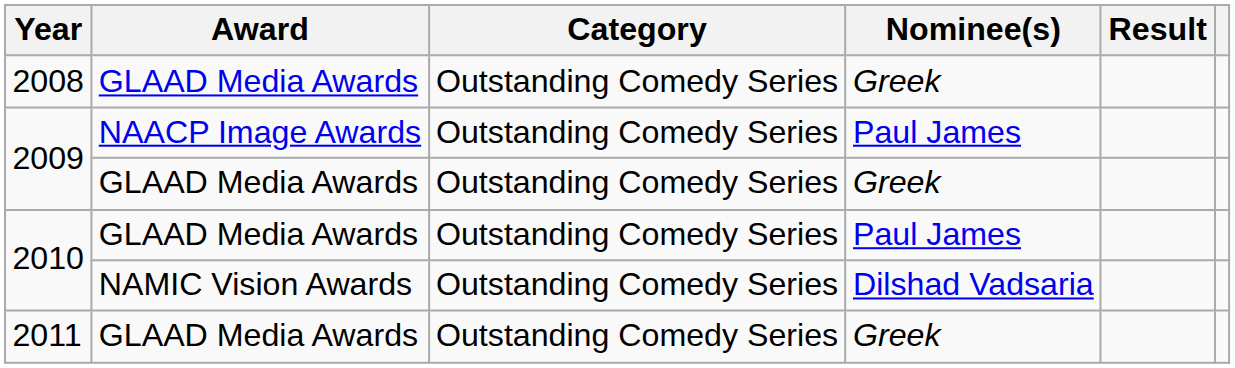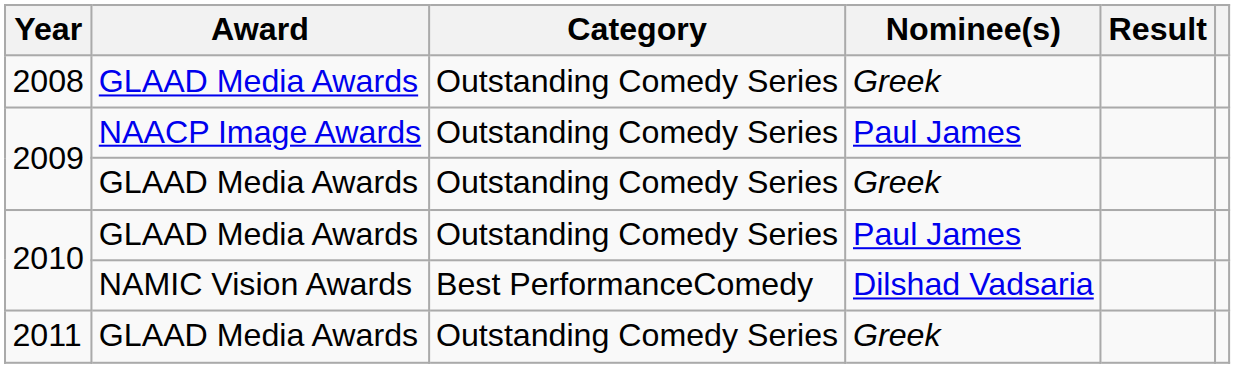2010 / NAMIC Vision Awards | Category: Outstanding Comedy Series -> Best PerformanceComedy
